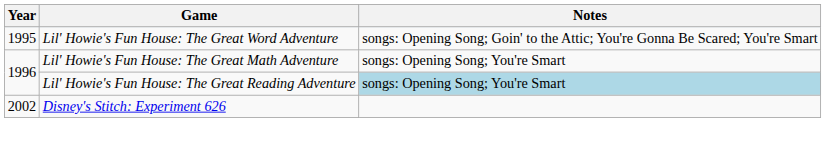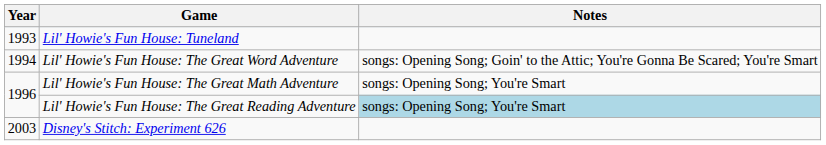+ row: 1993 | Lil' Howie's Fun House: Tuneland
Lil' Howie's Fun House: The Great Word Adventure | Year: 1995 -> 1994
Disney's Stitch: Experiment 626 | Year: 2002 -> 2003
